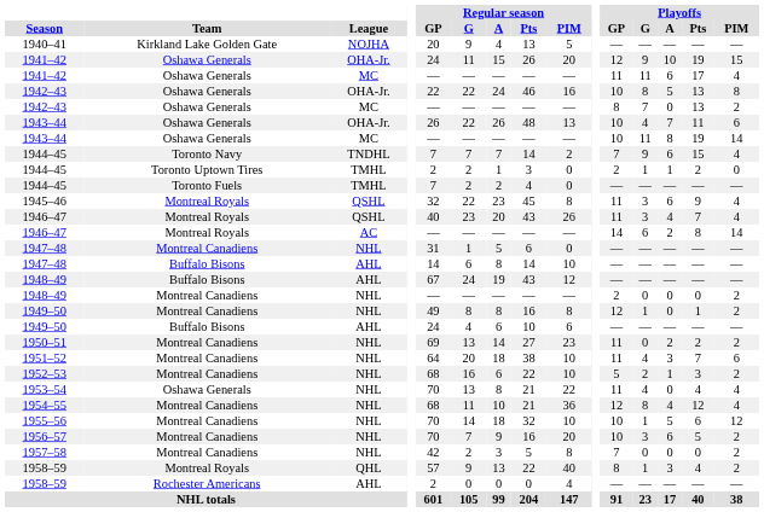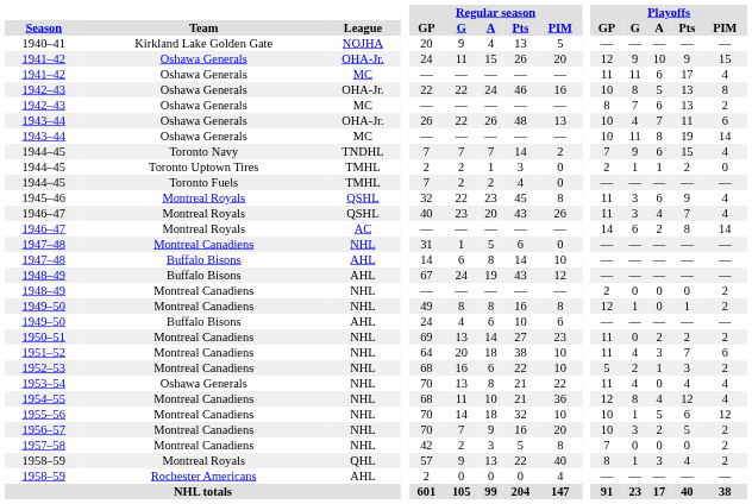1941–42 / OHA-Jr. | Playoffs / Pts: 19 -> 9
1942–43 / MC | Playoffs / A: 0 -> 6
1956–57 | Playoffs / A: 6 -> 2
